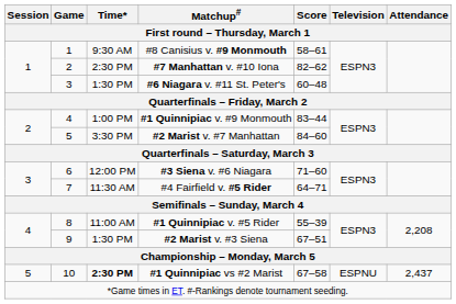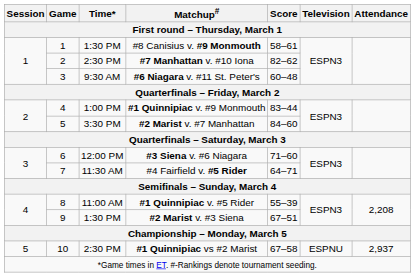#8 Canisius v. #9 Monmouth | Time*: 9:30 AM -> 1:30 PM
#6 Niagara v. #11 St. Peter's | Time*: 1:30 PM -> 9:30 AM
#1 Quinnipiac vs #2 Marist | Time*: bold -> normal
#1 Quinnipiac vs #2 Marist | Attendance: 2,437 -> 2,937
